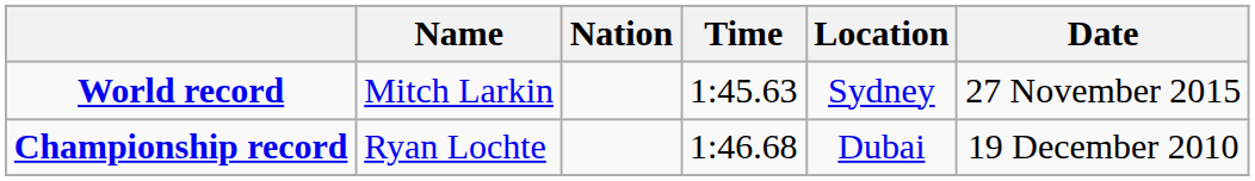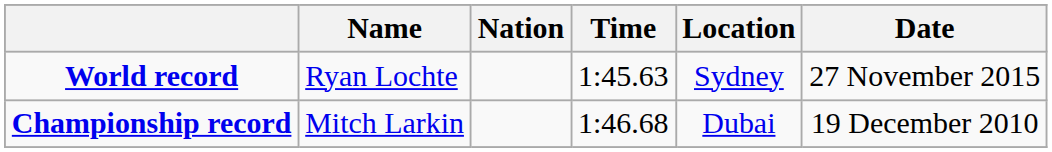World record | Name: Mitch Larkin -> Ryan Lochte
Championship record | Name: Ryan Lochte -> Mitch Larkin
